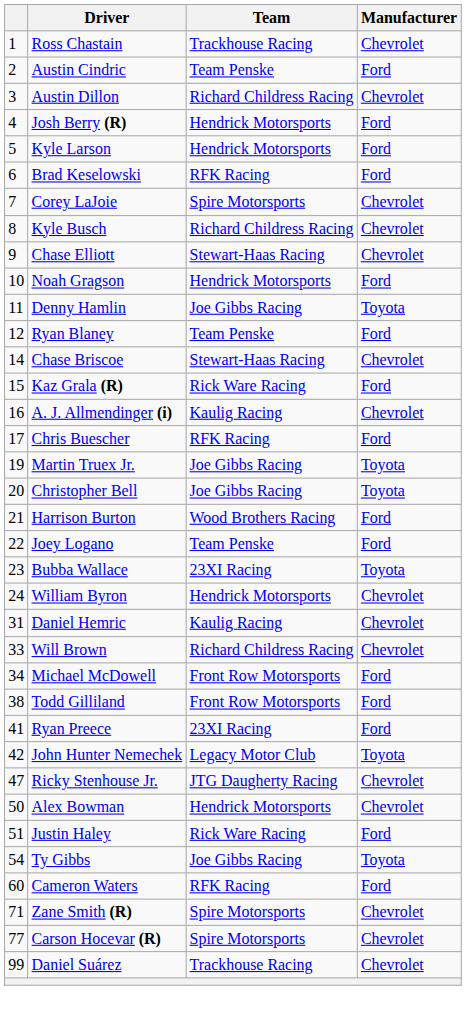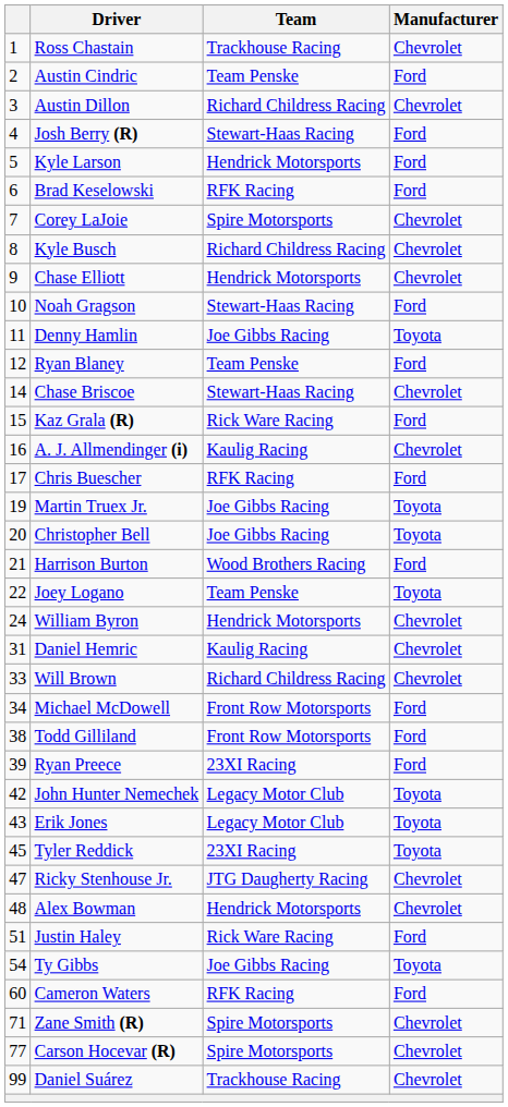Josh Berry (R) | Team: Hendrick Motorsports -> Stewart-Haas Racing
Chase Elliott | Team: Stewart-Haas Racing -> Hendrick Motorsports
Noah Gragson | Team: Hendrick Motorsports -> Stewart-Haas Racing
Joey Logano | Manufacturer: Ford -> Toyota
- row: 23 | Bubba Wallace | 23XI Racing | Toyota
Ryan Preece | column 1: 41 -> 39
+ row: 43 | Erik Jones | Legacy Motor Club | Toyota
+ row: 45 | Tyler Reddick | 23XI Racing | Toyota
Alex Bowman | column 1: 50 -> 48
